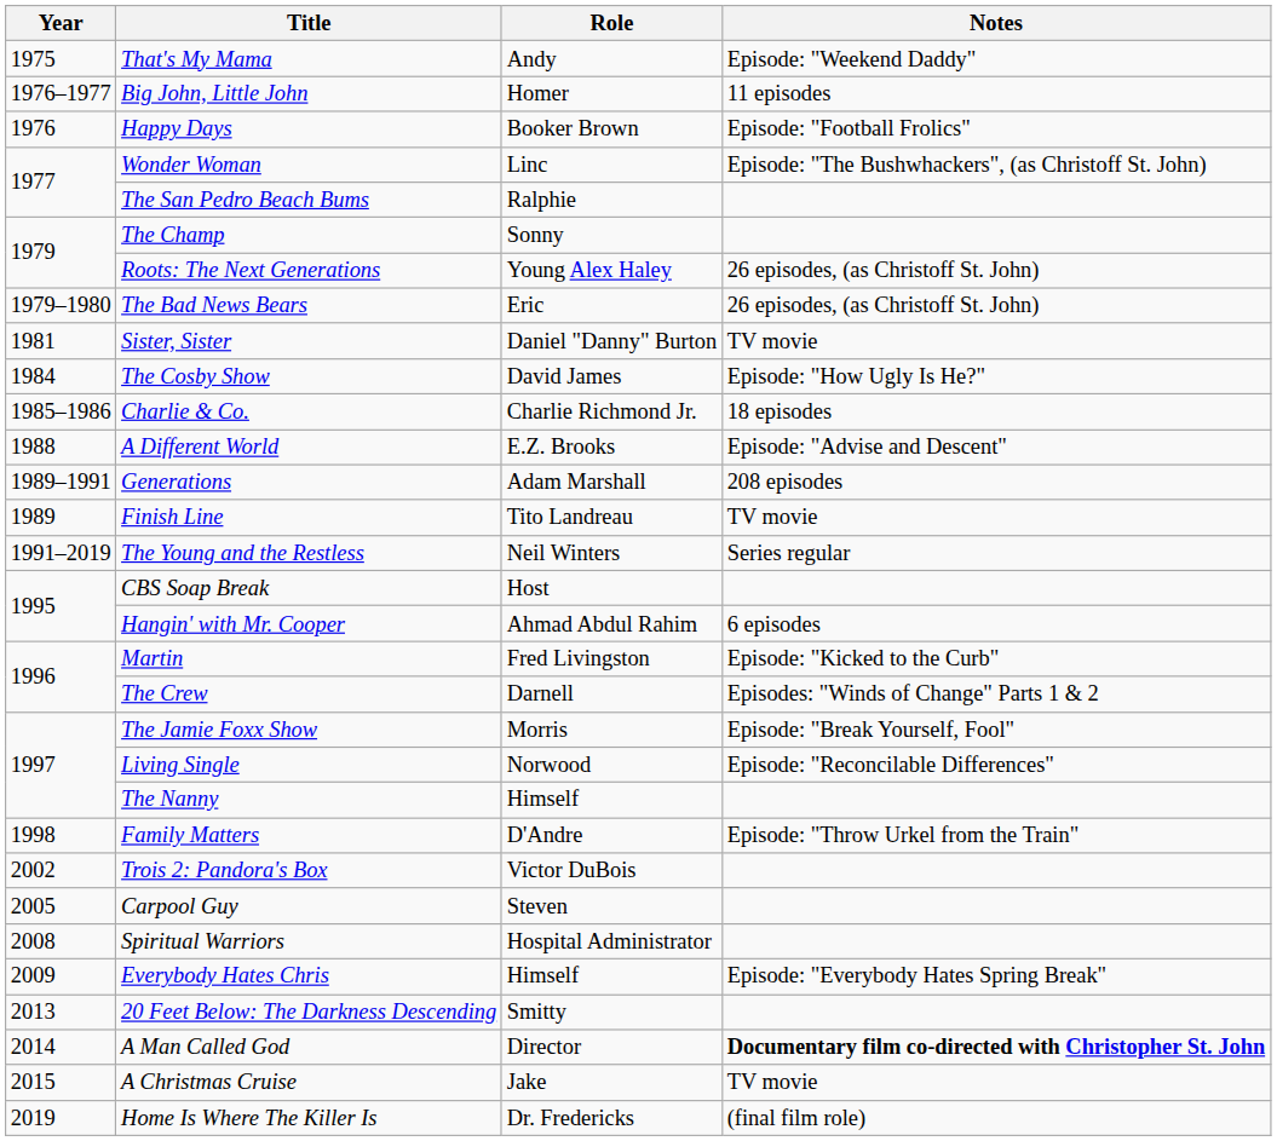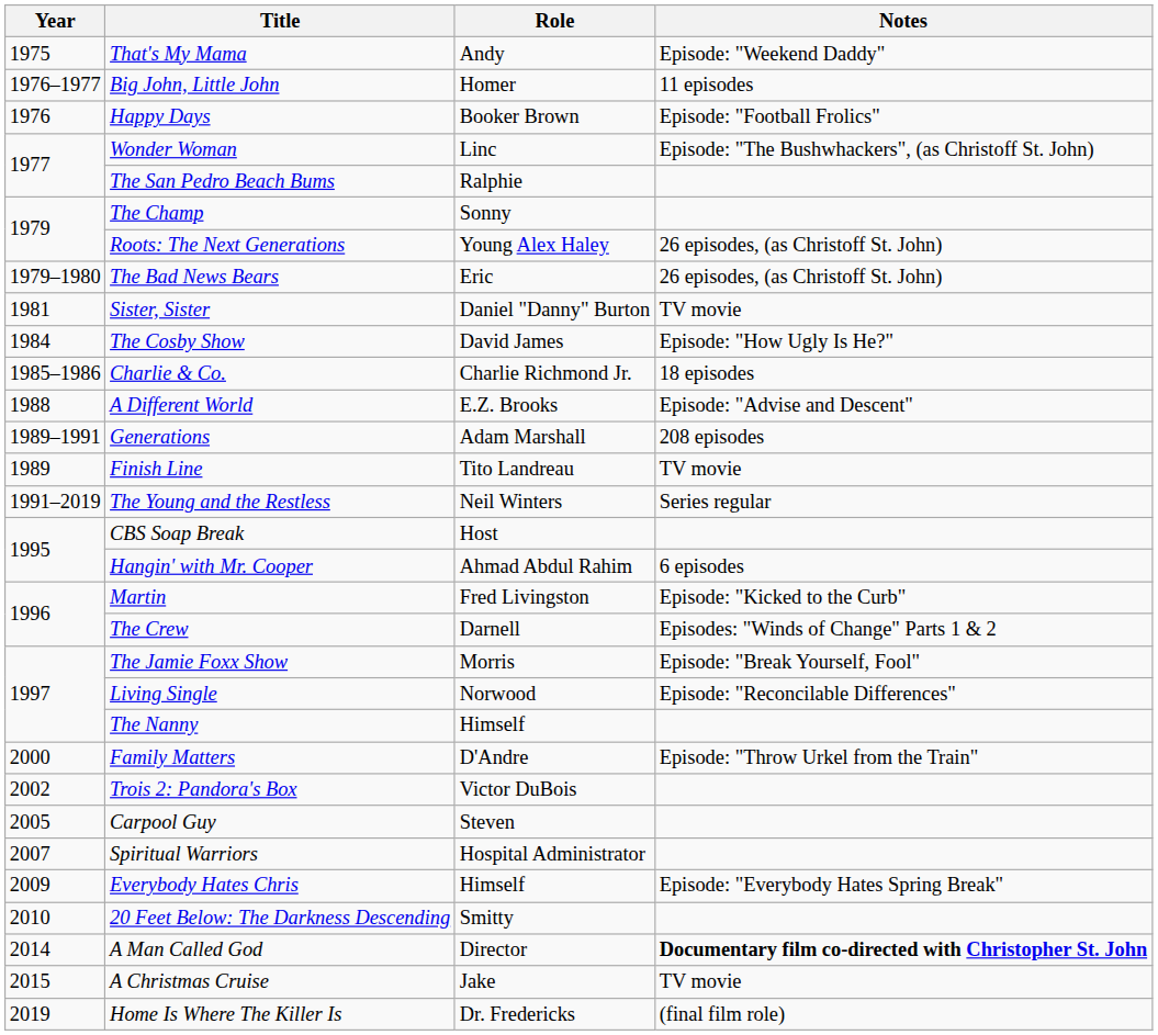Family Matters | Year: 1998 -> 2000
Spiritual Warriors | Year: 2008 -> 2007
20 Feet Below: The Darkness Descending | Year: 2013 -> 2010
